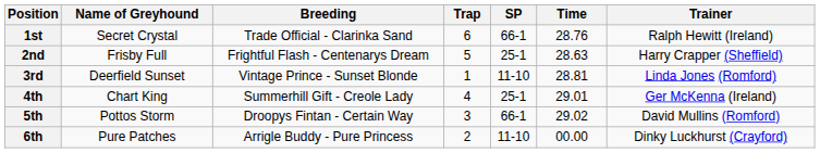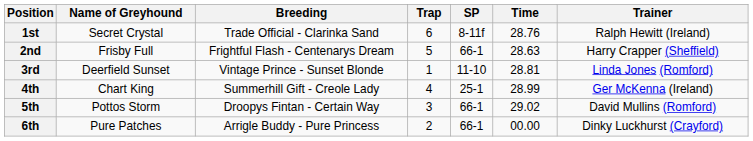1st | SP: 66-1 -> 8-11f
2nd | SP: 25-1 -> 66-1
4th | Time: 29.01 -> 28.99
6th | SP: 11-10 -> 66-1
